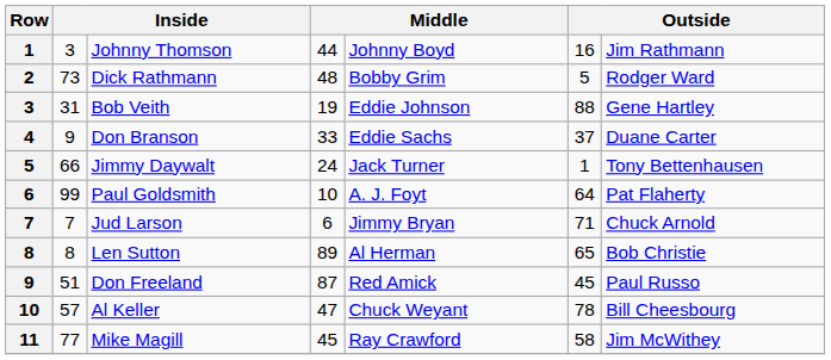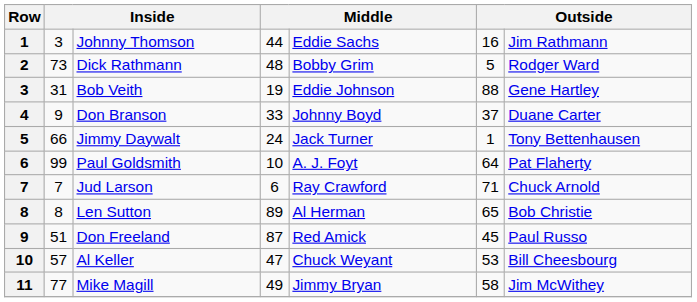Johnny Thomson | column 5: Johnny Boyd -> Eddie Sachs
Don Branson | column 5: Eddie Sachs -> Johnny Boyd
Jud Larson | column 5: Jimmy Bryan -> Ray Crawford
Al Keller | column 6: 78 -> 53
Mike Magill | column 4: 45 -> 49
Mike Magill | column 5: Ray Crawford -> Jimmy Bryan
